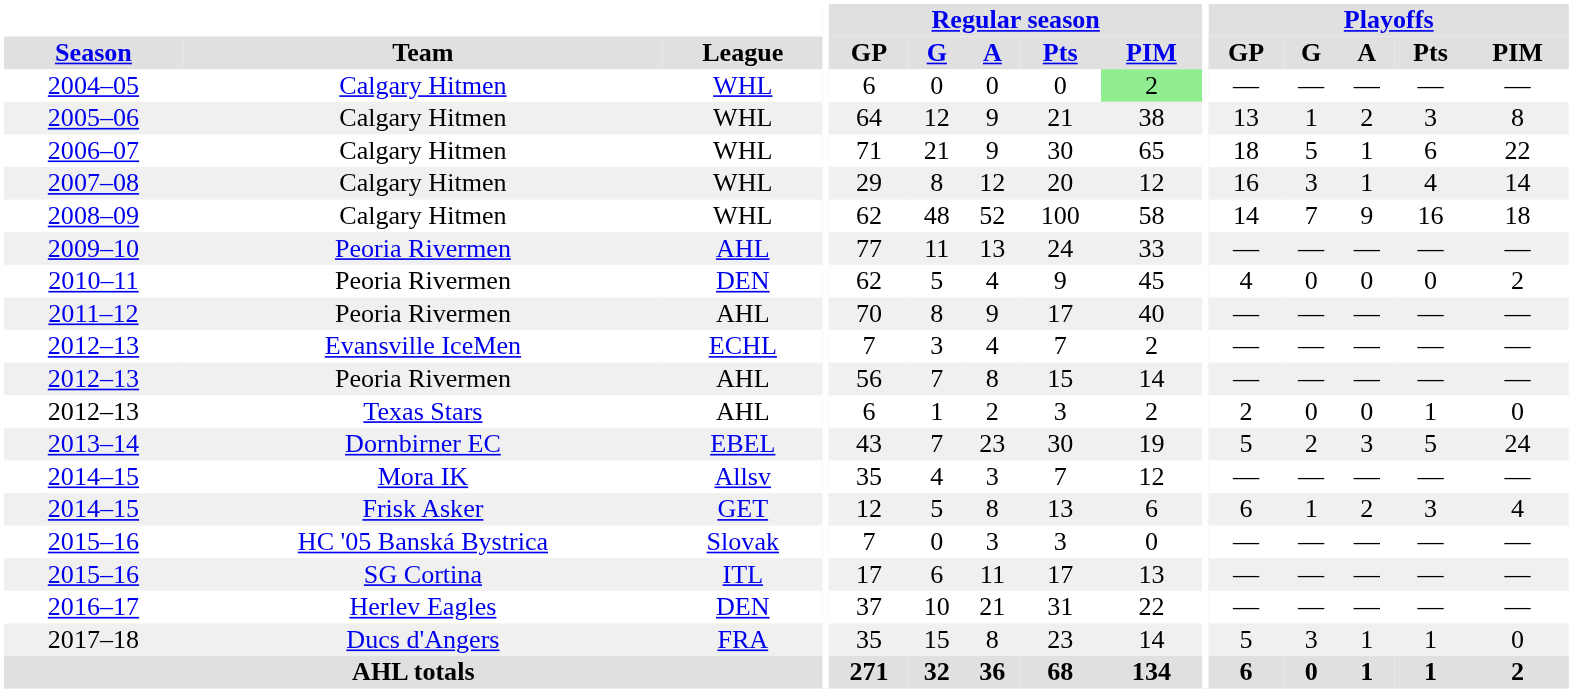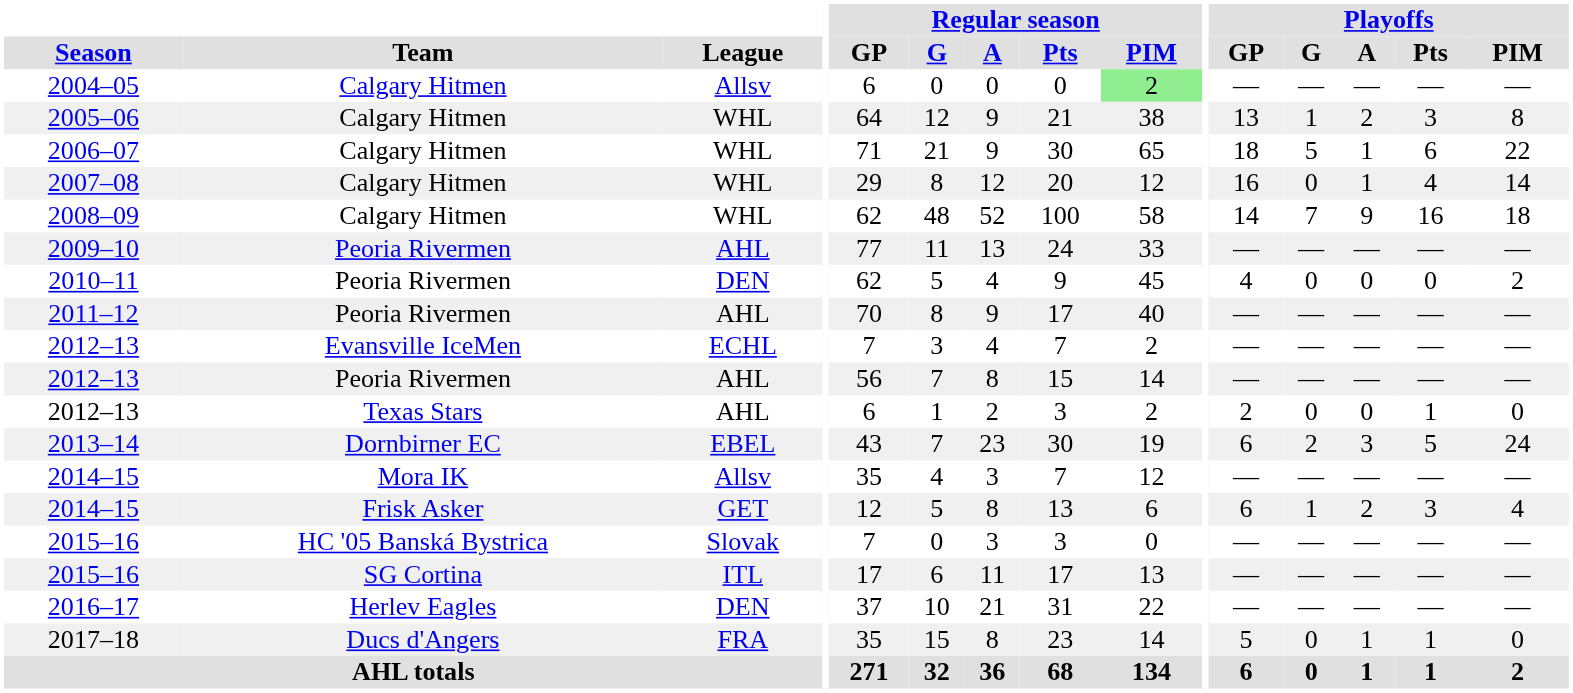2004–05 | League: WHL -> Allsv
2007–08 | Playoffs / G: 3 -> 0
2013–14 | Playoffs / GP: 5 -> 6
2017–18 | Playoffs / G: 3 -> 0
